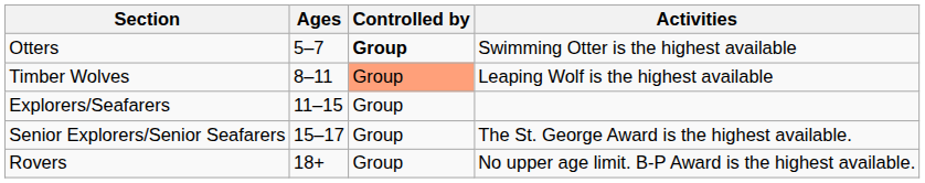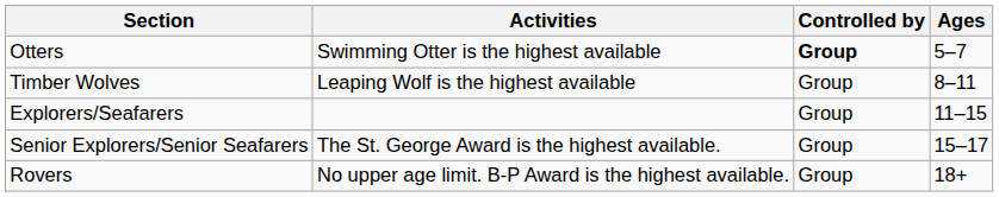columns swapped: Ages <-> Activities
Timber Wolves | Controlled by: lightsalmon background -> no background
